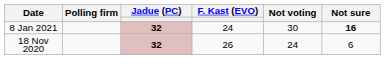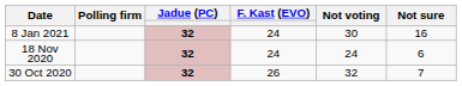8 Jan 2021 | Not sure: bold -> normal
18 Nov 2020 | F. Kast (EVO): 26 -> 24
+ row: 30 Oct 2020 | 32 | 26 | 32 | 7
